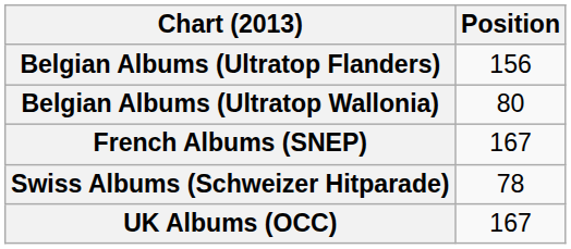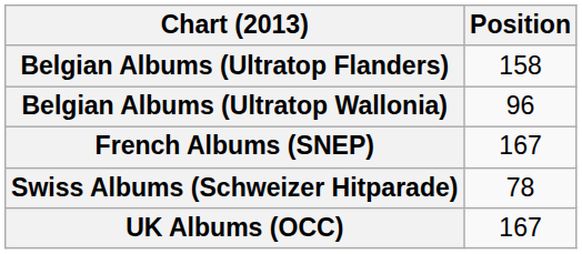Belgian Albums (Ultratop Flanders) | Position: 156 -> 158
Belgian Albums (Ultratop Wallonia) | Position: 80 -> 96
